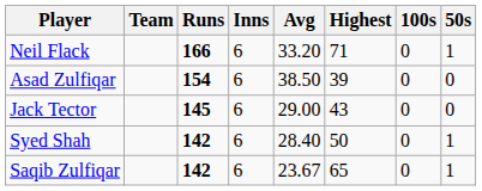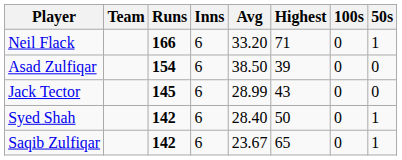Jack Tector | Avg: 29.00 -> 28.99
